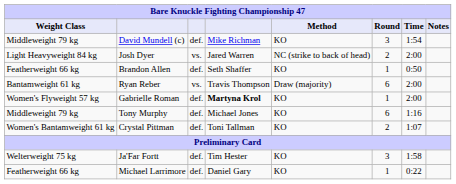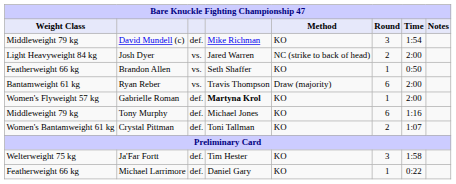Brandon Allen | column 3: def. -> vs.
